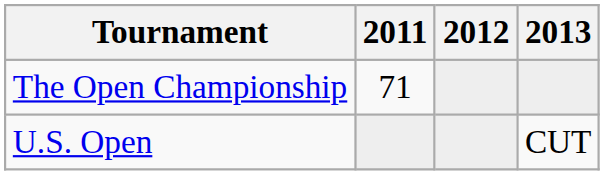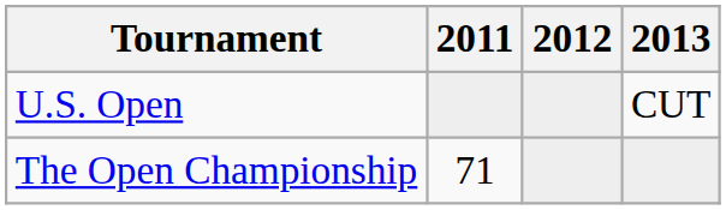rows swapped: U.S. Open <-> The Open Championship
